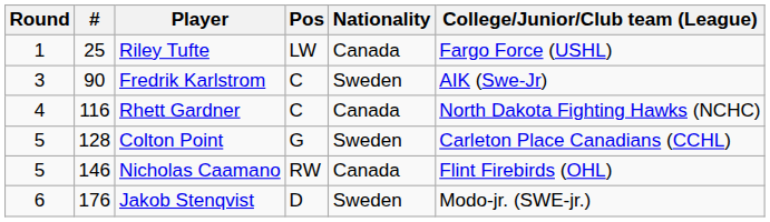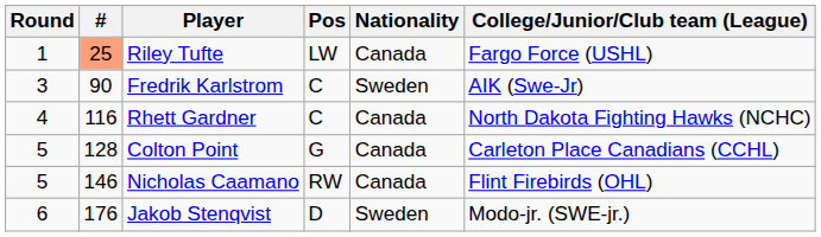Riley Tufte | #: no background -> lightsalmon background
Colton Point | Nationality: Sweden -> Canada
